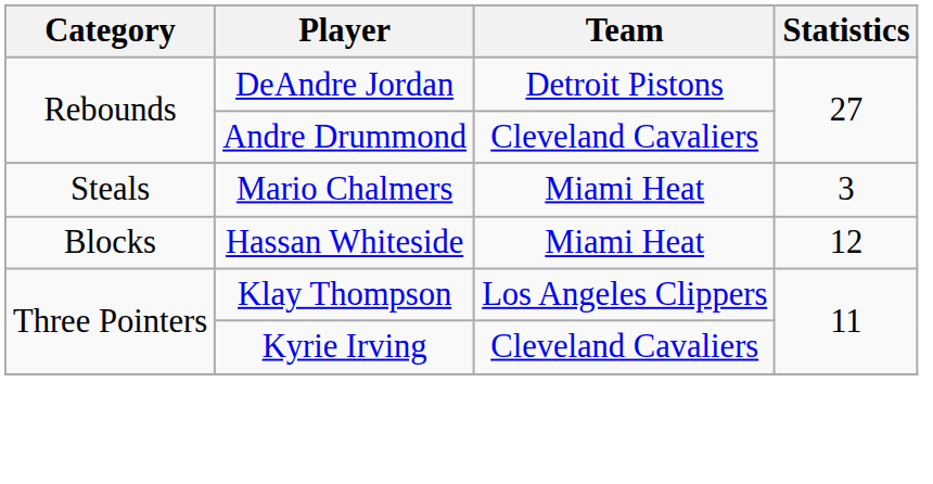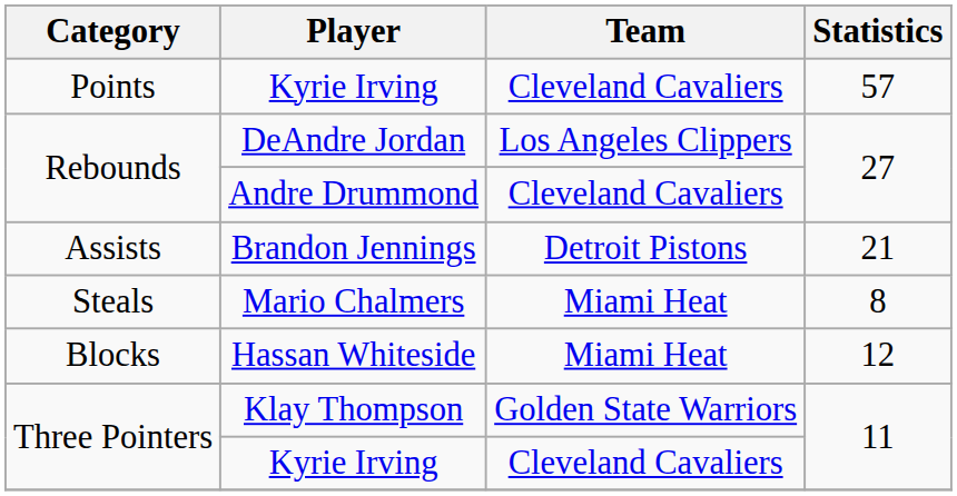+ row: Points | Kyrie Irving | Cleveland Cavaliers | 57
DeAndre Jordan | Team: Detroit Pistons -> Los Angeles Clippers
+ row: Assists | Brandon Jennings | Detroit Pistons | 21
Mario Chalmers | Statistics: 3 -> 8
Klay Thompson | Team: Los Angeles Clippers -> Golden State Warriors
